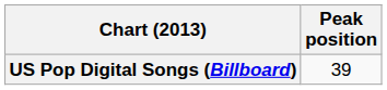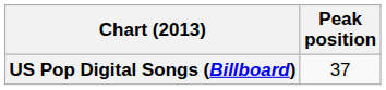US Pop Digital Songs (Billboard) | Peak position: 39 -> 37
